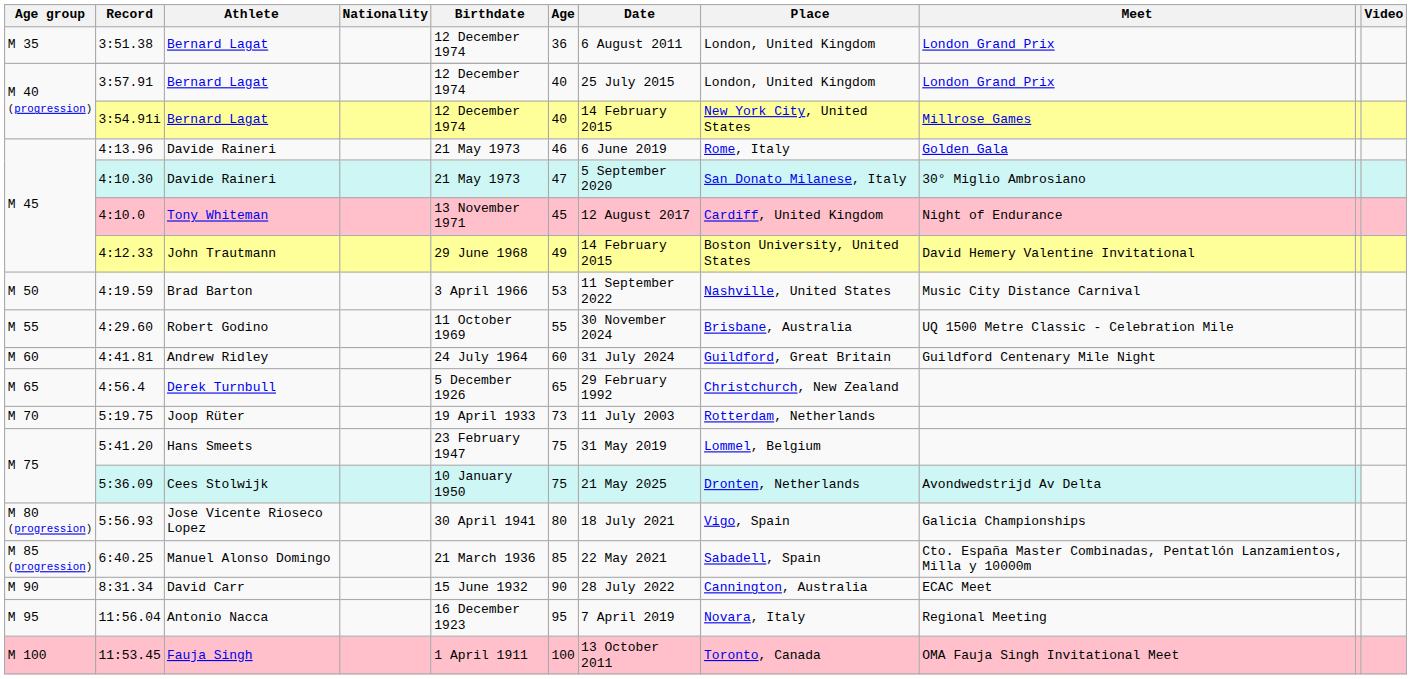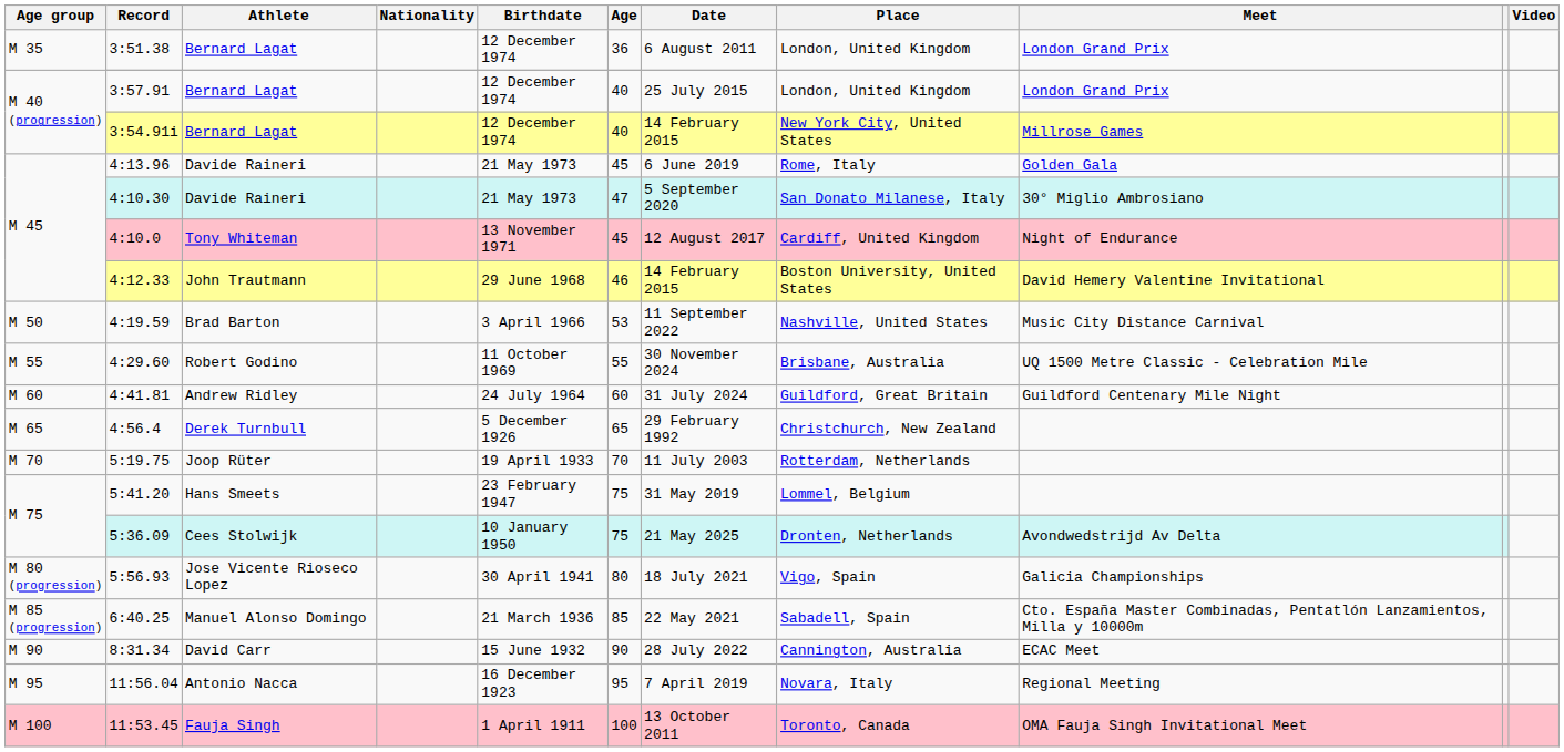4:13.96 | Age: 46 -> 45
4:12.33 | Age: 49 -> 46
5:19.75 | Age: 73 -> 70
